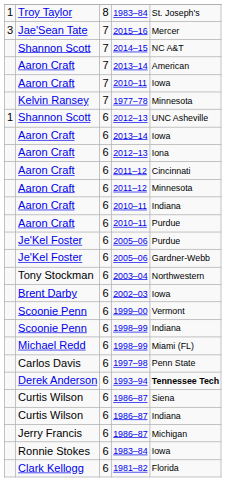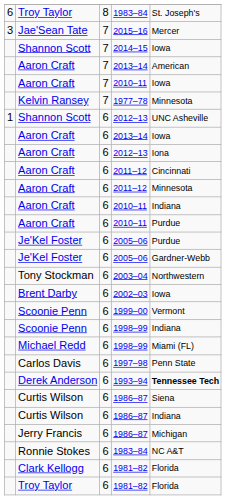Troy Taylor / 1983–84 | column 1: 1 -> 6
2014–15 | column 5: NC A&T -> Iowa
Ronnie Stokes / 1983–84 | column 5: Iowa -> NC A&T
+ row: Troy Taylor | 6 | 1981–82 | Florida
